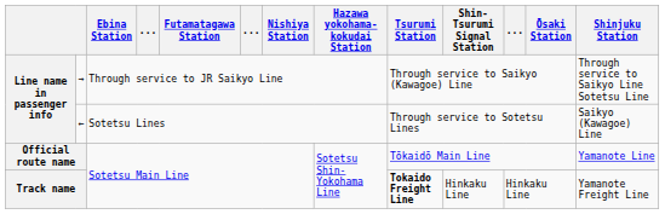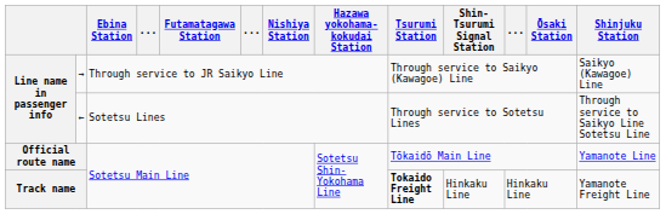→ | Shinjuku Station: Through service to Saikyo Line Sotetsu Line -> Saikyo (Kawagoe) Line
← | Shinjuku Station: Saikyo (Kawagoe) Line -> Through service to Saikyo Line Sotetsu Line
